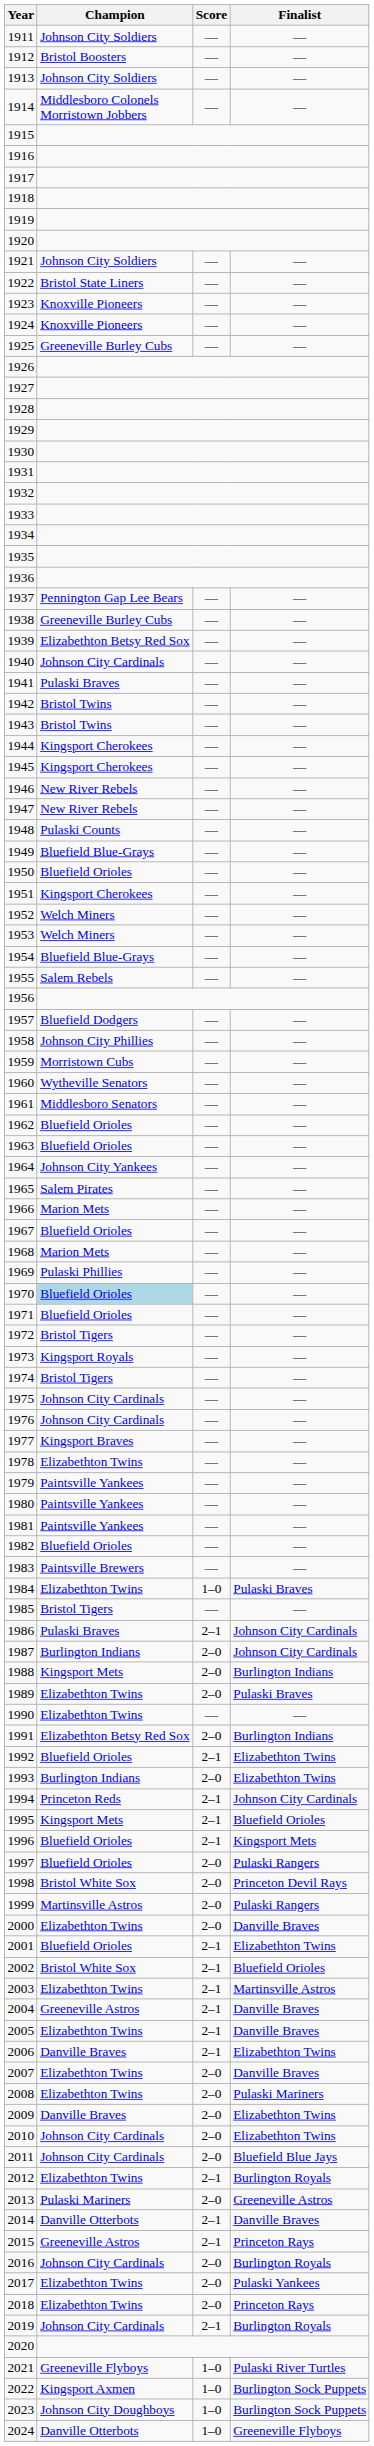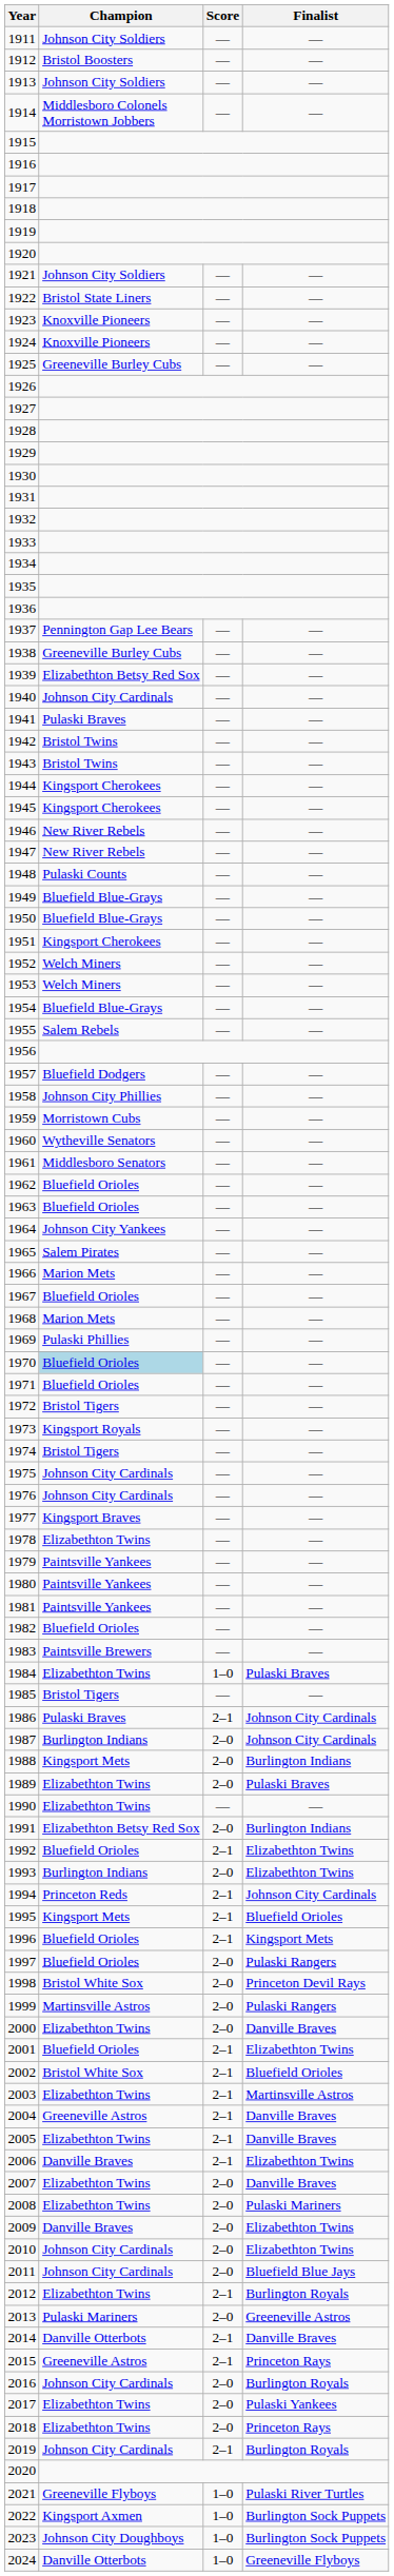1950 | Champion: Bluefield Orioles -> Bluefield Blue-Grays
